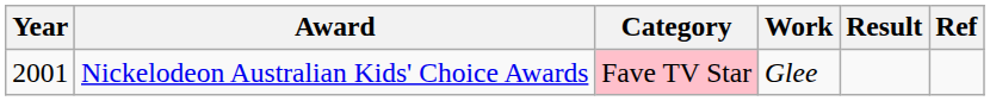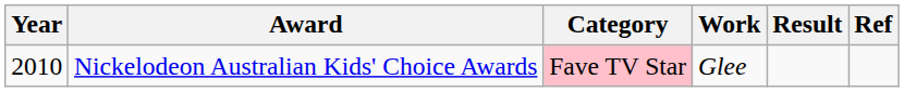Nickelodeon Australian Kids' Choice Awards | Year: 2001 -> 2010
